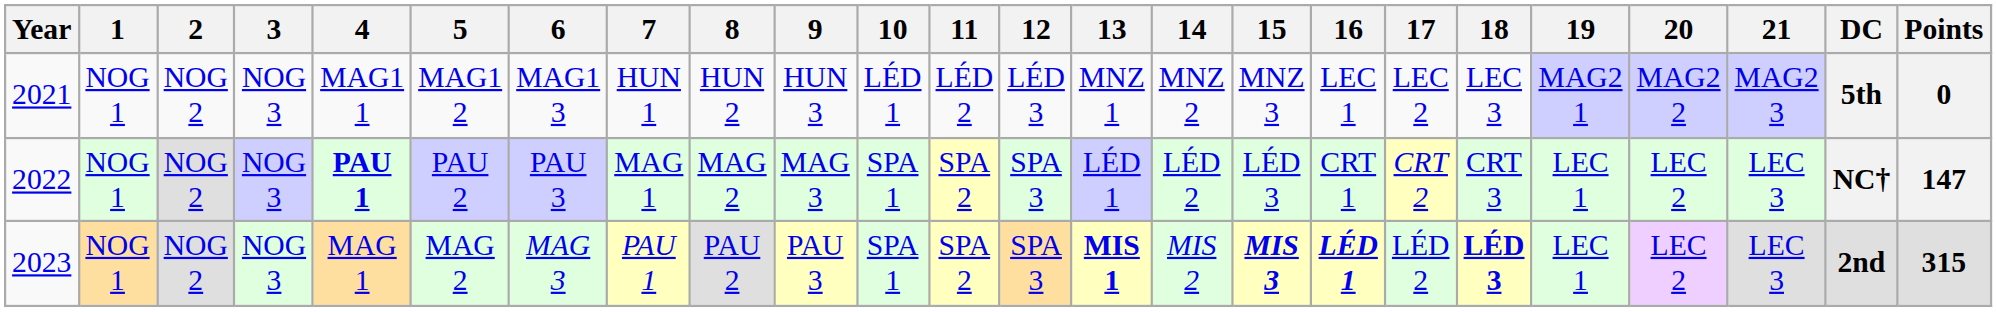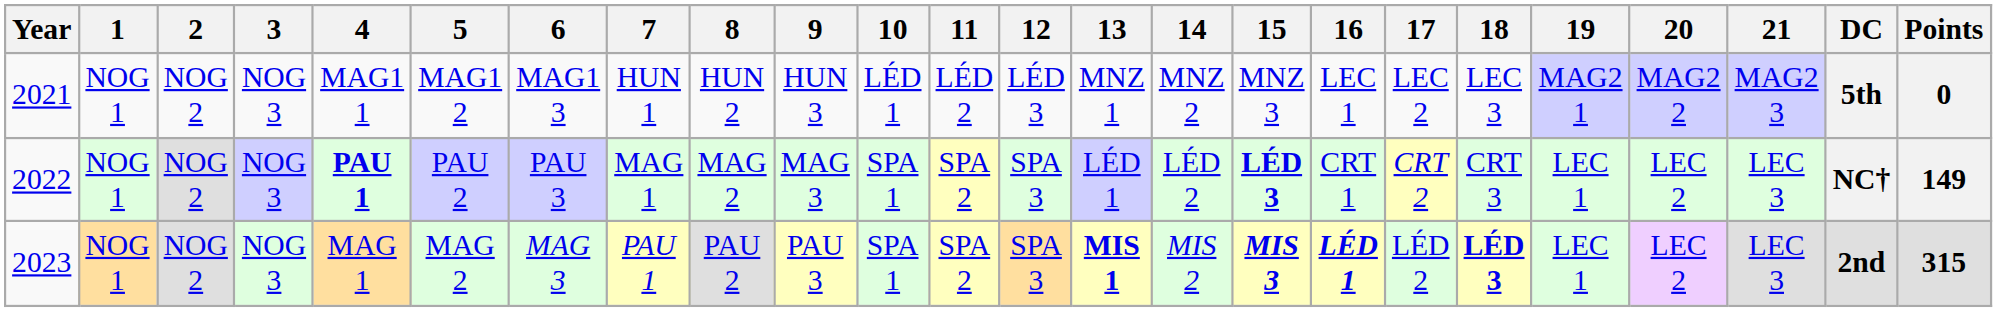2022 | 15: normal -> bold
2022 | Points: 147 -> 149
